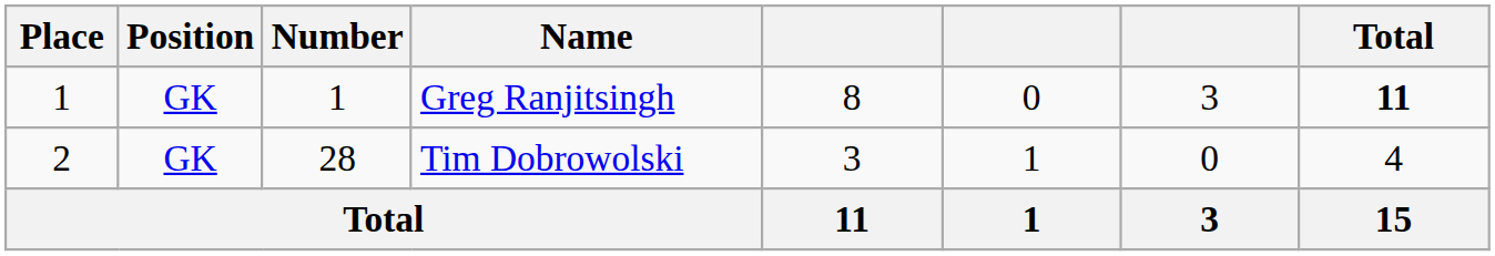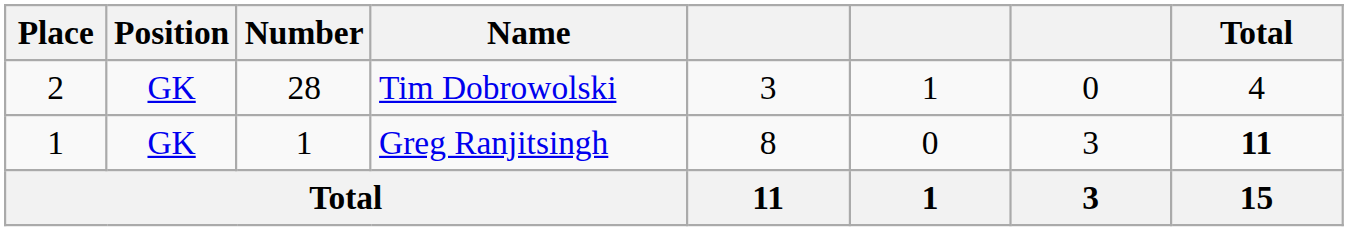rows swapped: Greg Ranjitsingh <-> Tim Dobrowolski
